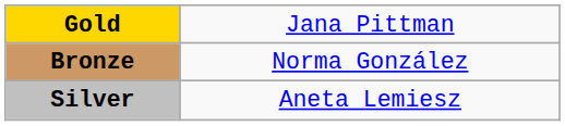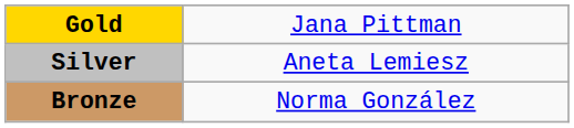rows swapped: Silver <-> Bronze
